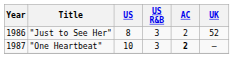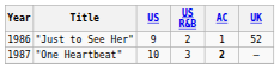"Just to See Her" | US: 8 -> 9
"Just to See Her" | US R&B: 3 -> 2
"Just to See Her" | AC: 2 -> 1
